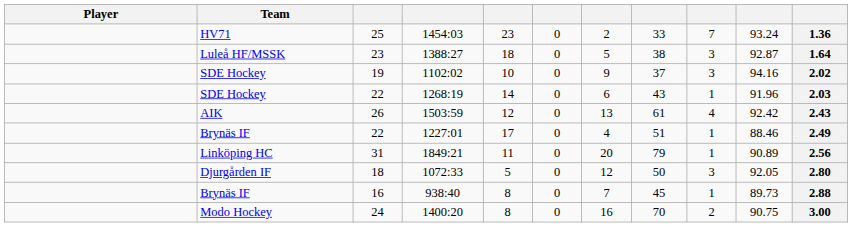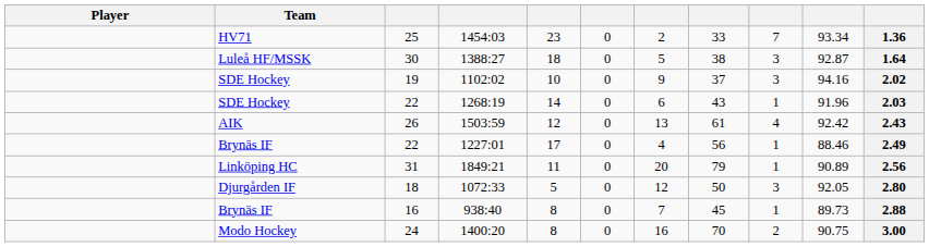1454:03 | column 10: 93.24 -> 93.34
1388:27 | column 3: 23 -> 30
1227:01 | column 8: 51 -> 56
